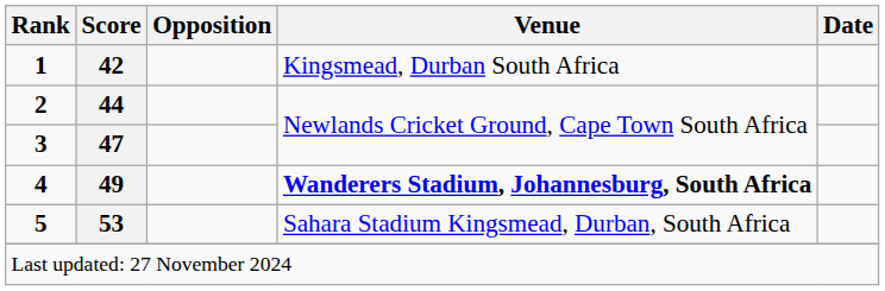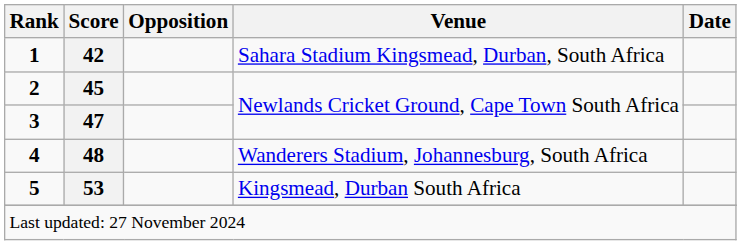1 | Venue: Kingsmead, Durban South Africa -> Sahara Stadium Kingsmead, Durban, South Africa
2 | Score: 44 -> 45
4 | Score: 49 -> 48
4 | Venue: bold -> normal
5 | Venue: Sahara Stadium Kingsmead, Durban, South Africa -> Kingsmead, Durban South Africa
